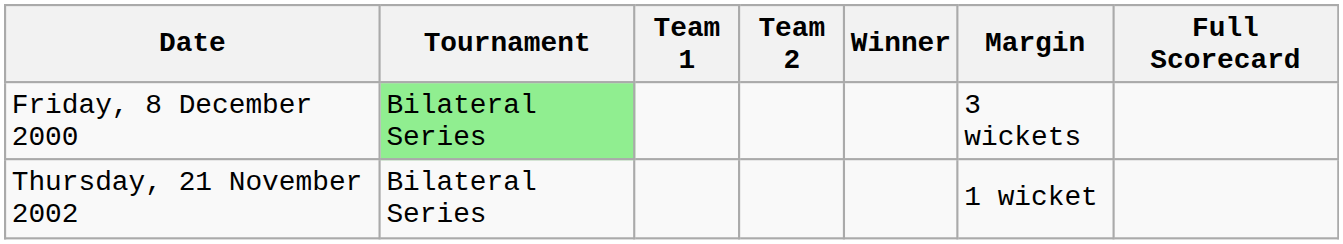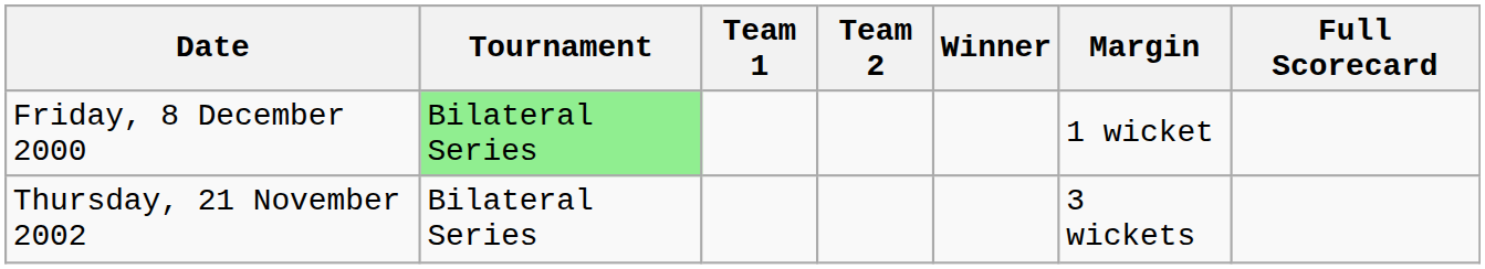Friday, 8 December 2000 | Margin: 3 wickets -> 1 wicket
Thursday, 21 November 2002 | Margin: 1 wicket -> 3 wickets
